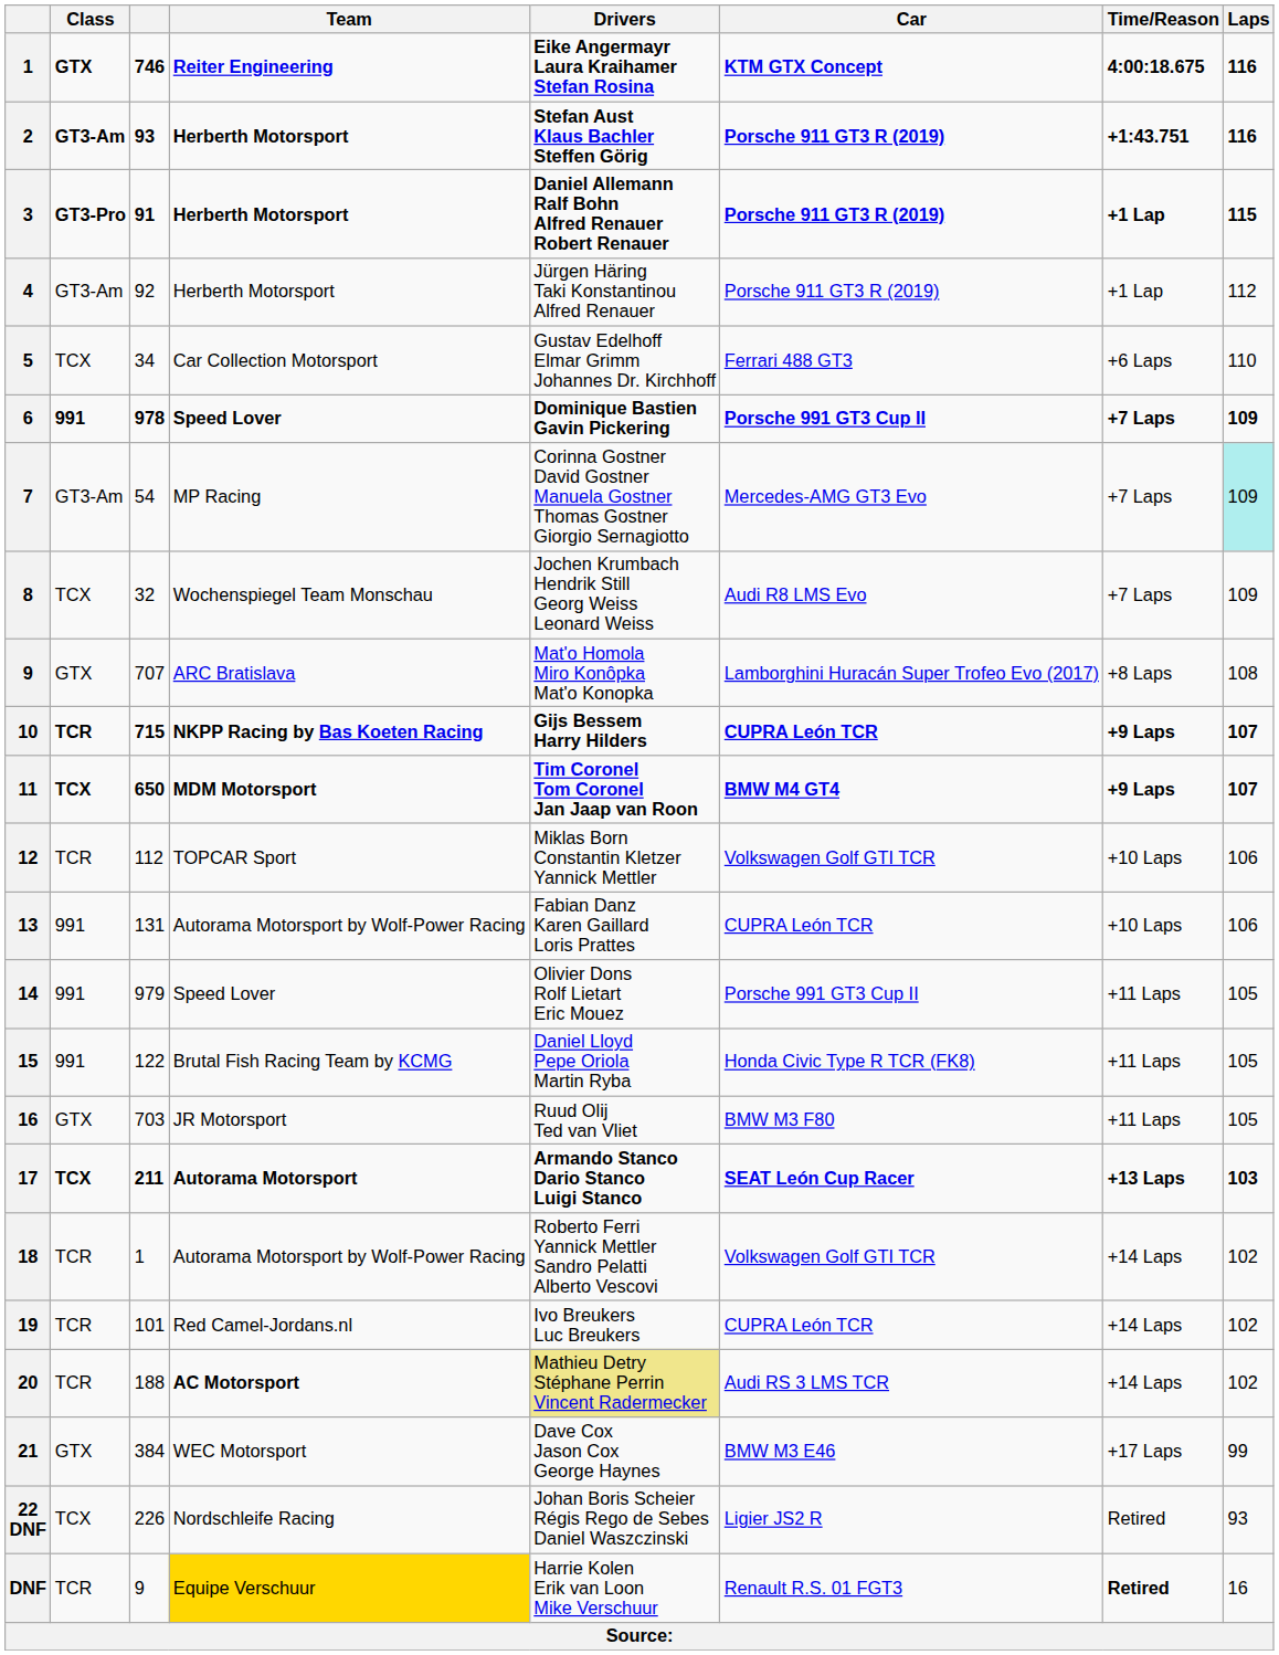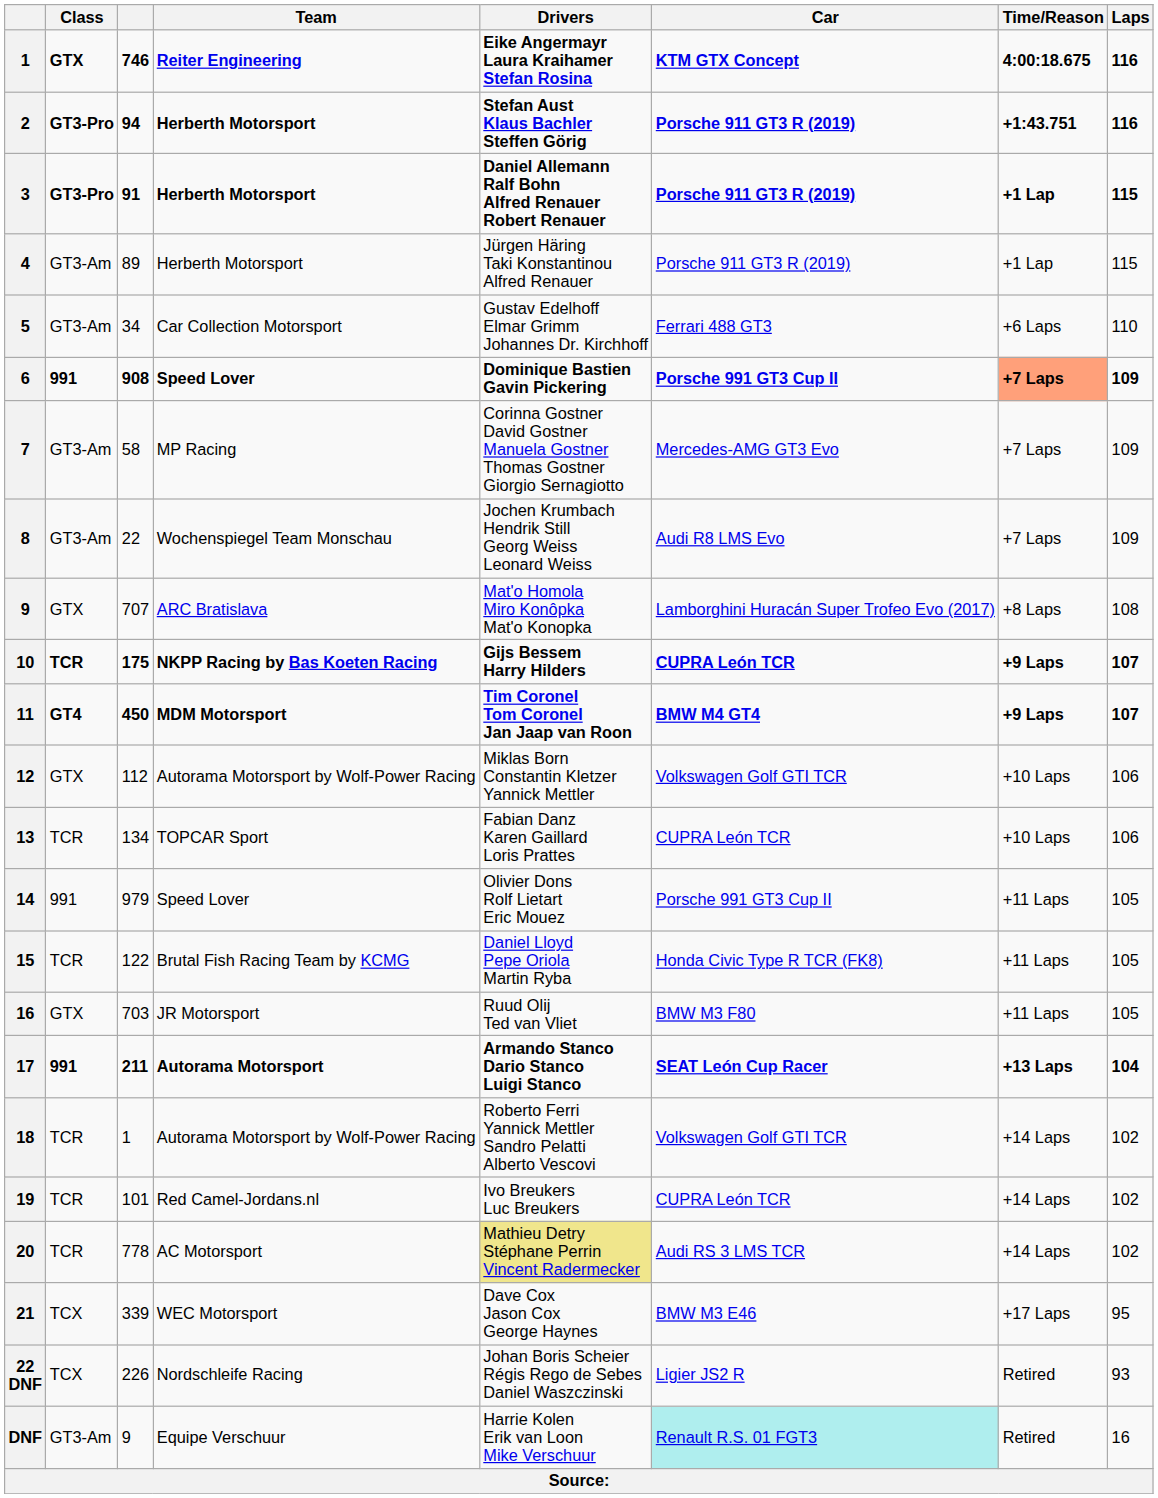2 | Class: GT3-Am -> GT3-Pro
2 | column 3: 93 -> 94
4 | column 3: 92 -> 89
4 | Laps: 112 -> 115
5 | Class: TCX -> GT3-Am
6 | column 3: 978 -> 908
6 | Time/Reason: no background -> lightsalmon background
7 | column 3: 54 -> 58
7 | Laps: paleturquoise background -> no background
8 | Class: TCX -> GT3-Am
8 | column 3: 32 -> 22
10 | column 3: 715 -> 175
11 | Class: TCX -> GT4
11 | column 3: 650 -> 450
12 | Class: TCR -> GTX
12 | Team: TOPCAR Sport -> Autorama Motorsport by Wolf-Power Racing
13 | Class: 991 -> TCR
13 | column 3: 131 -> 134
13 | Team: Autorama Motorsport by Wolf-Power Racing -> TOPCAR Sport
15 | Class: 991 -> TCR
17 | Class: TCX -> 991
17 | Laps: 103 -> 104
20 | column 3: 188 -> 778
20 | Team: bold -> normal
21 | Class: GTX -> TCX
21 | column 3: 384 -> 339
21 | Laps: 99 -> 95
DNF | Class: TCR -> GT3-Am
DNF | Team: gold background -> no background
DNF | Car: no background -> paleturquoise background
DNF | Time/Reason: bold -> normal
